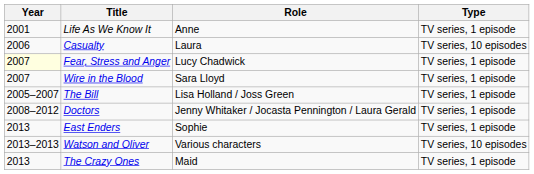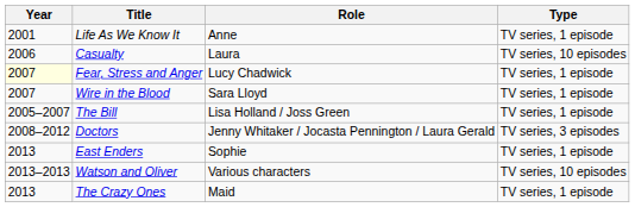Doctors | Type: TV series, 1 episode -> TV series, 3 episodes
